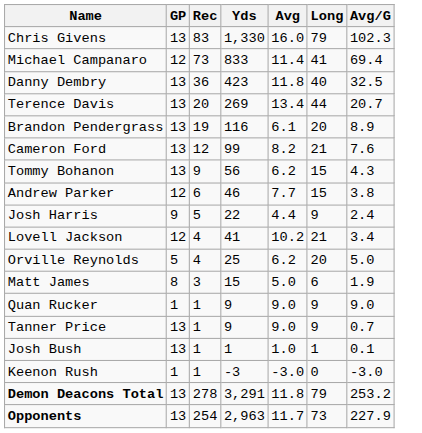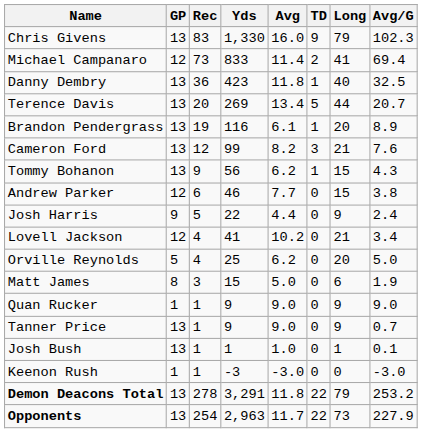+ column: TD | 9 | 2 | 1 | 5 | 1 | 3 | 1 | 0 | 0 | 0 | 0 | 0 | 0 | 0 | 0 | 0 | 22 | 22
